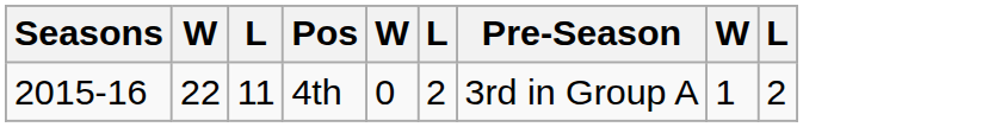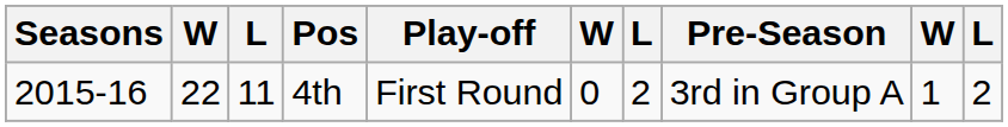+ column: Play-off | First Round
